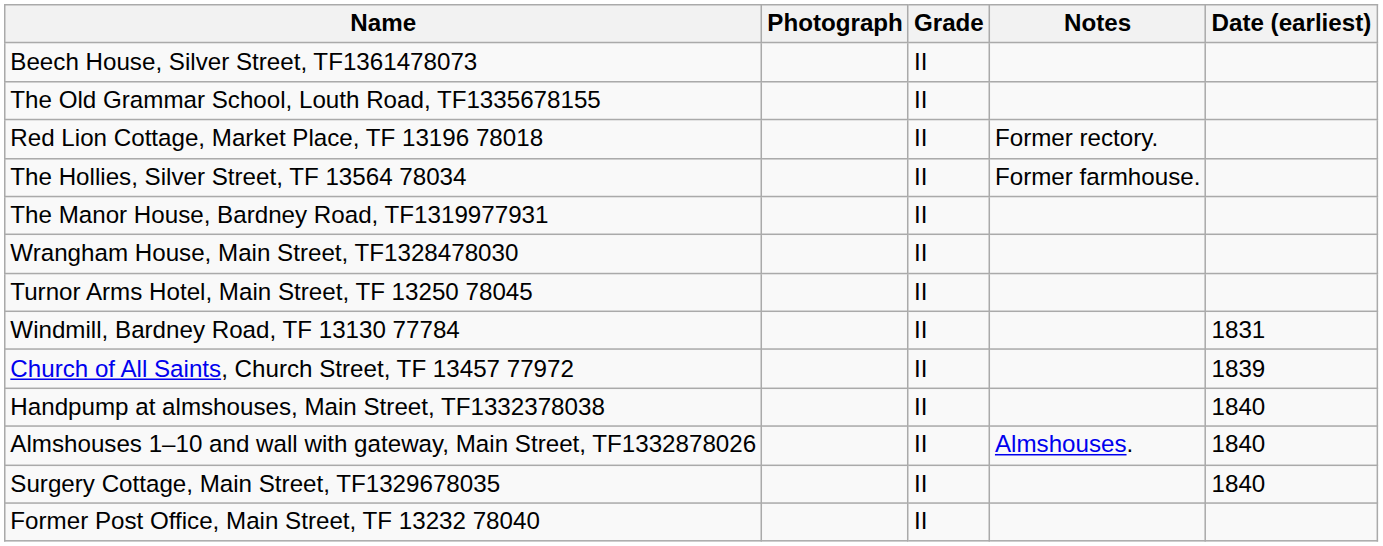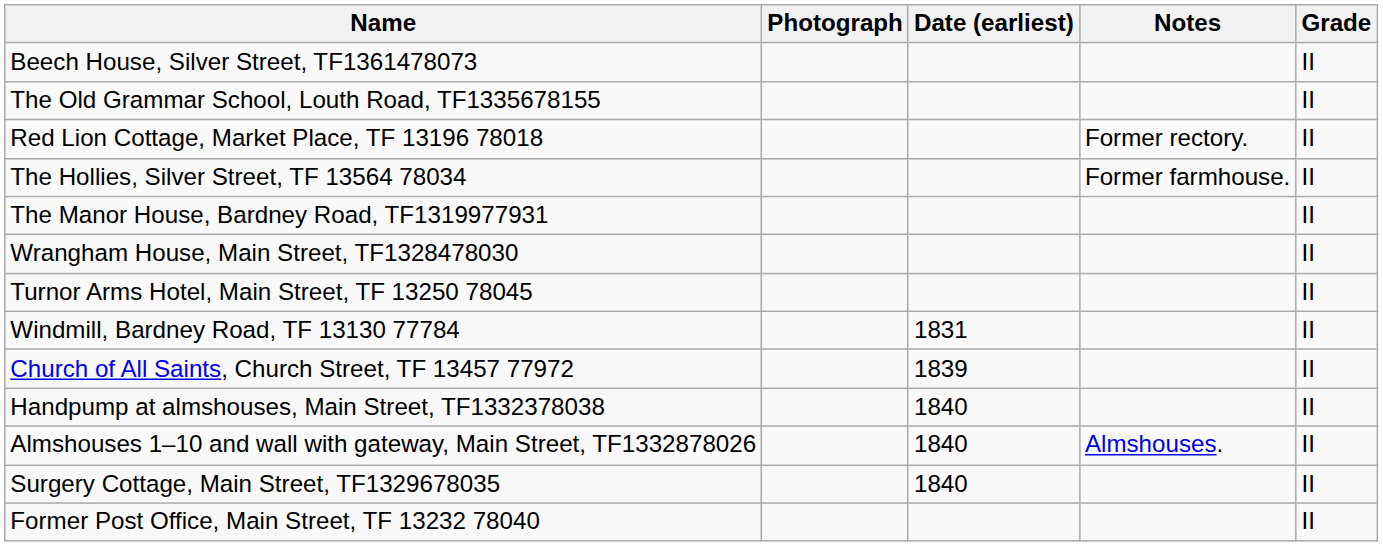columns swapped: Date (earliest) <-> Grade
